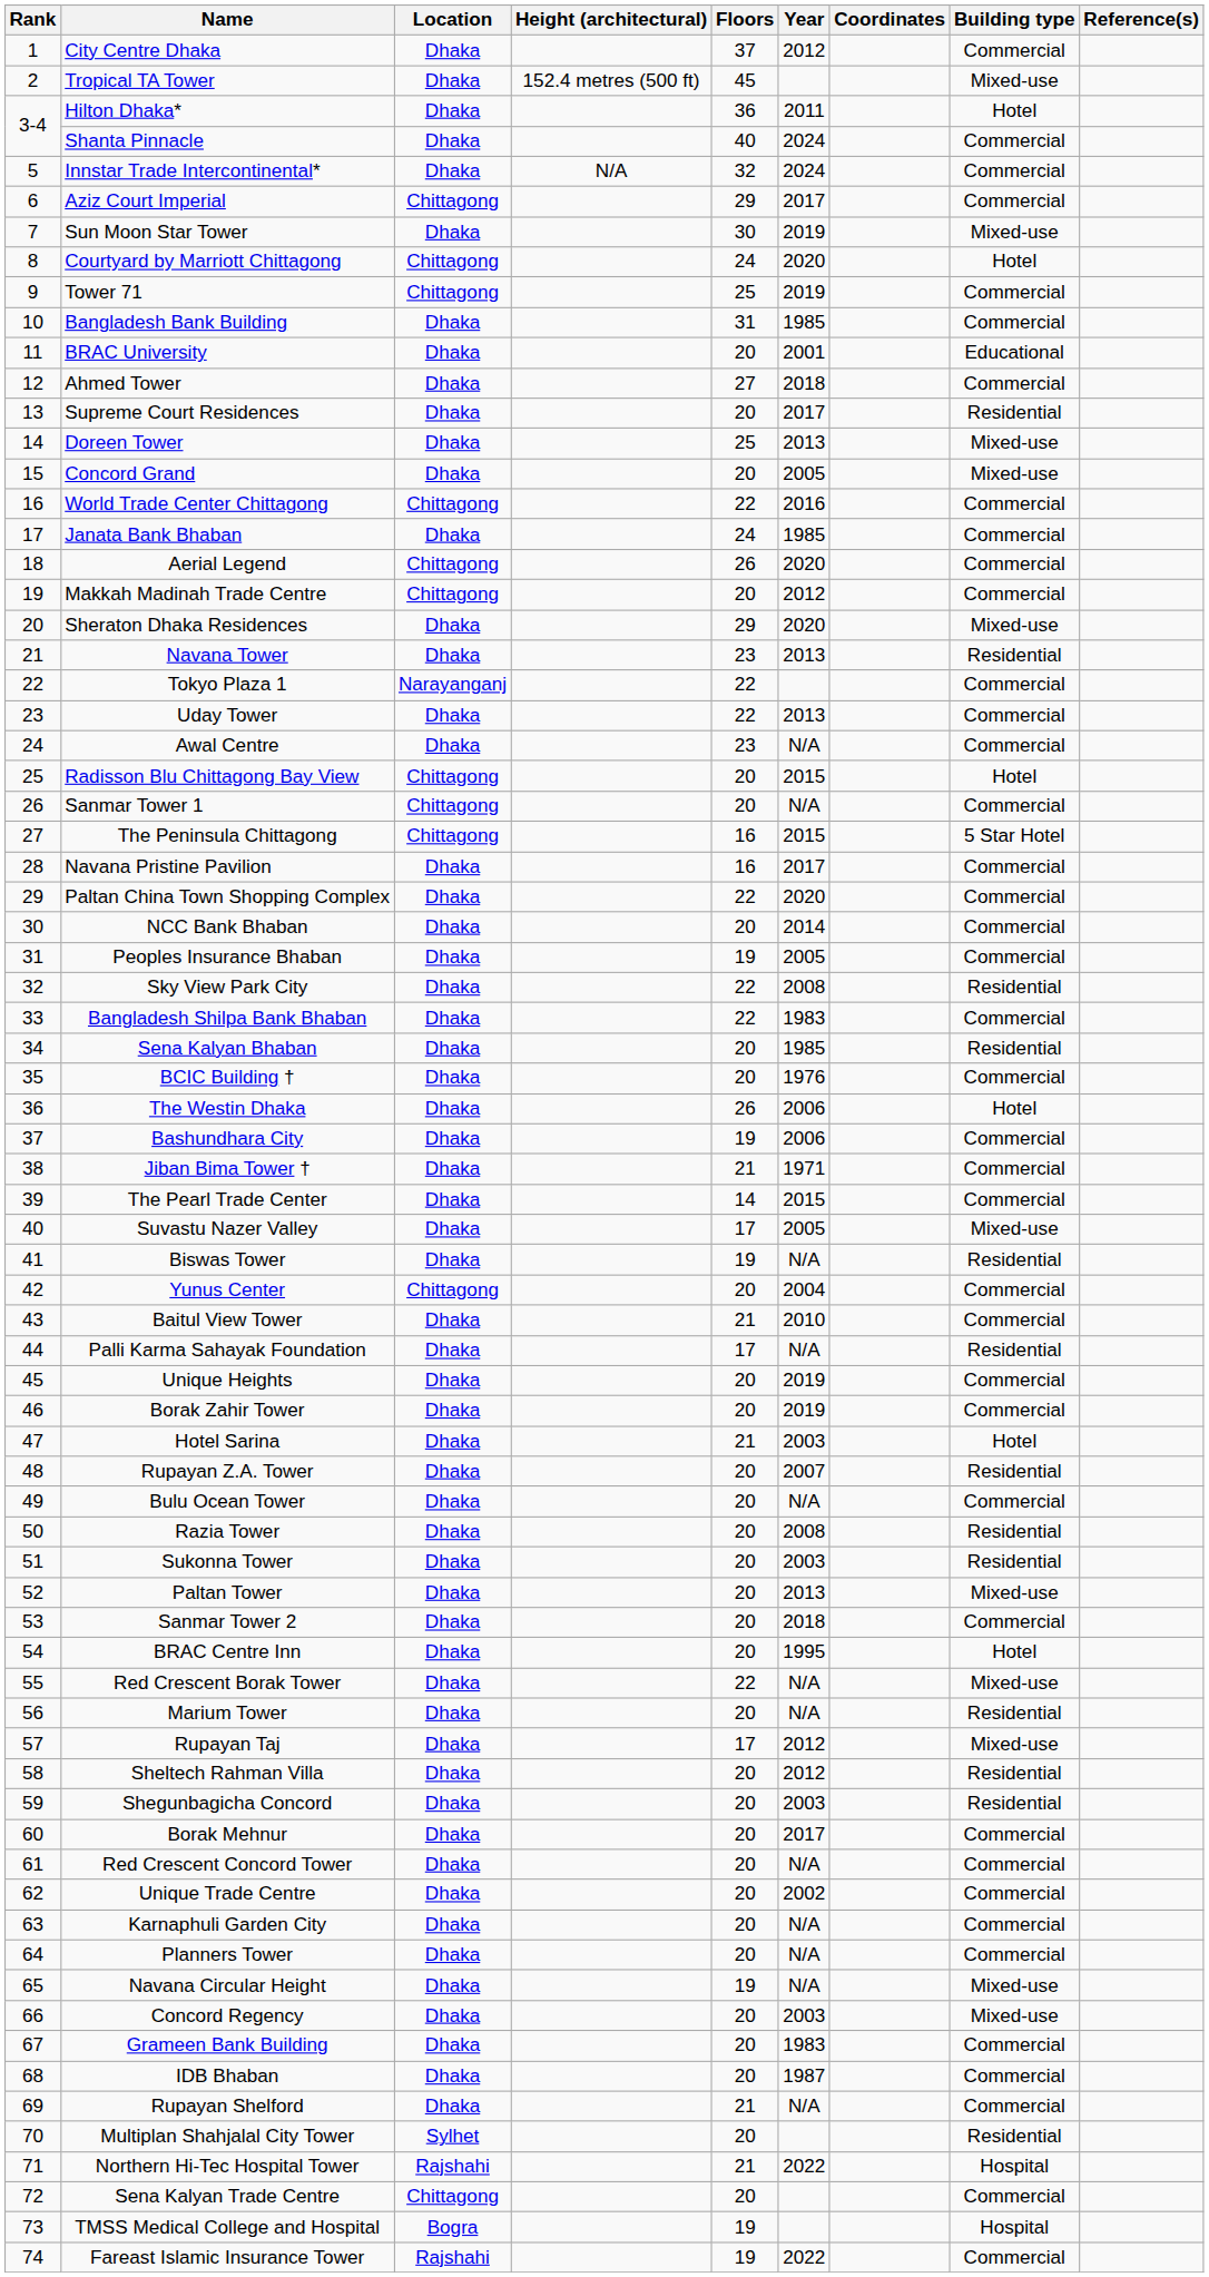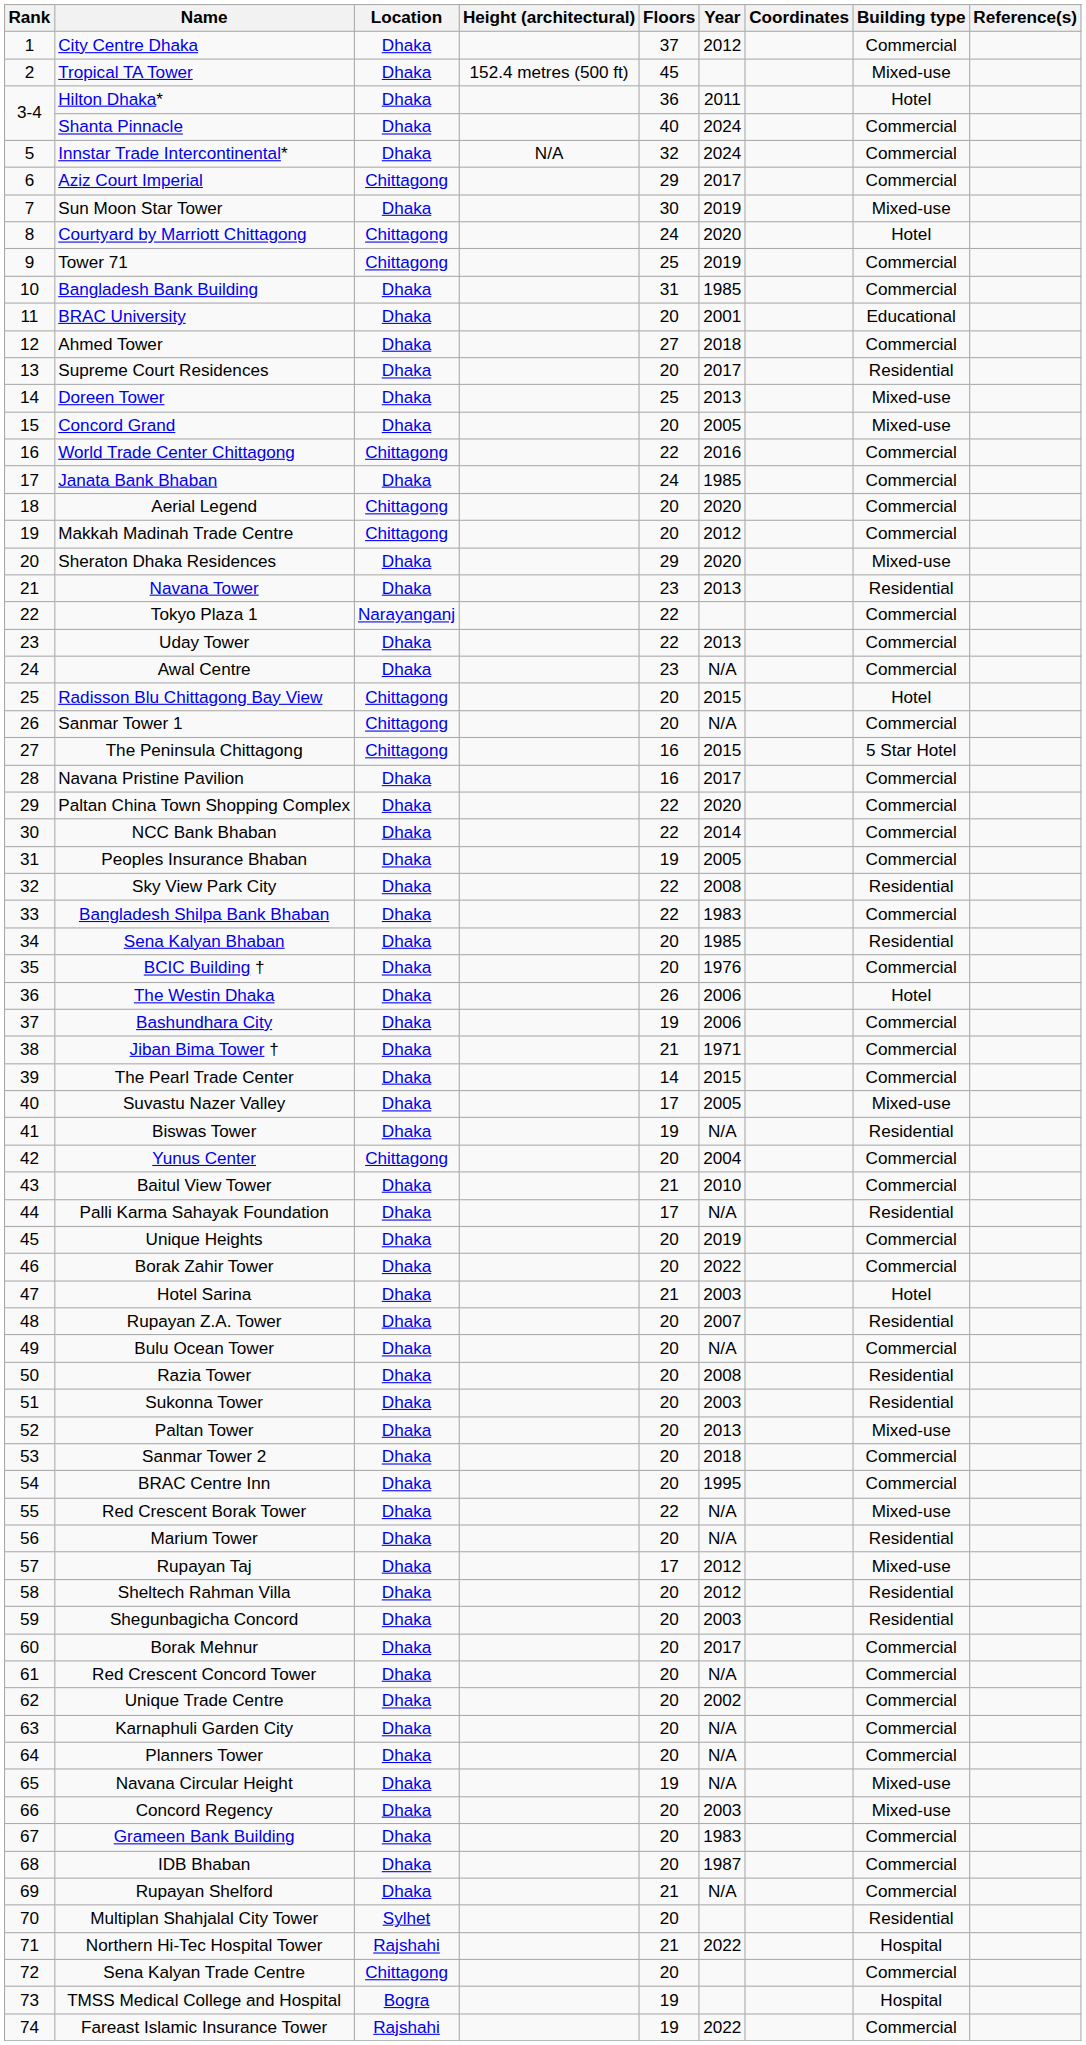Aerial Legend | Floors: 26 -> 20
NCC Bank Bhaban | Floors: 20 -> 22
Borak Zahir Tower | Year: 2019 -> 2022
BRAC Centre Inn | Building type: Hotel -> Commercial
